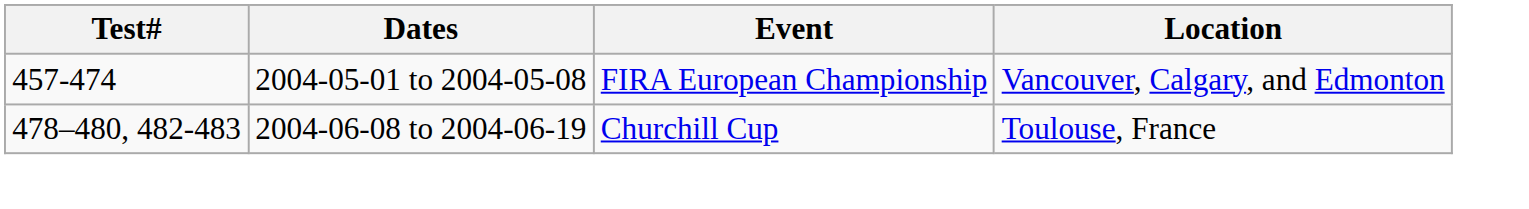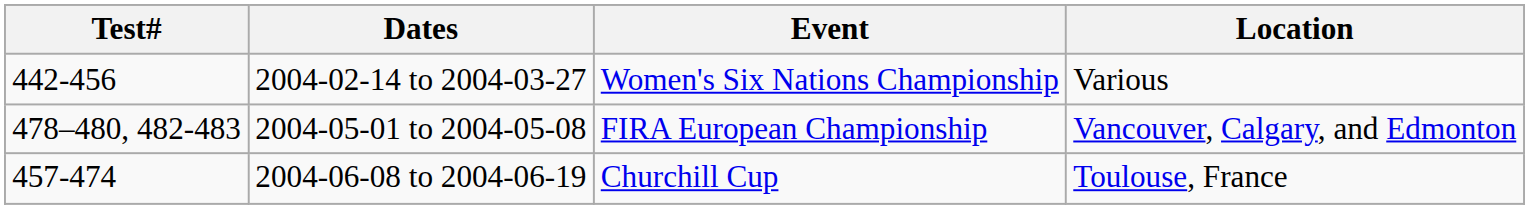+ row: 442-456 | 2004-02-14 to 2004-03-27 | Women's Six Nations Championship | Various
2004-05-01 to 2004-05-08 | Test#: 457-474 -> 478–480, 482-483
2004-06-08 to 2004-06-19 | Test#: 478–480, 482-483 -> 457-474
